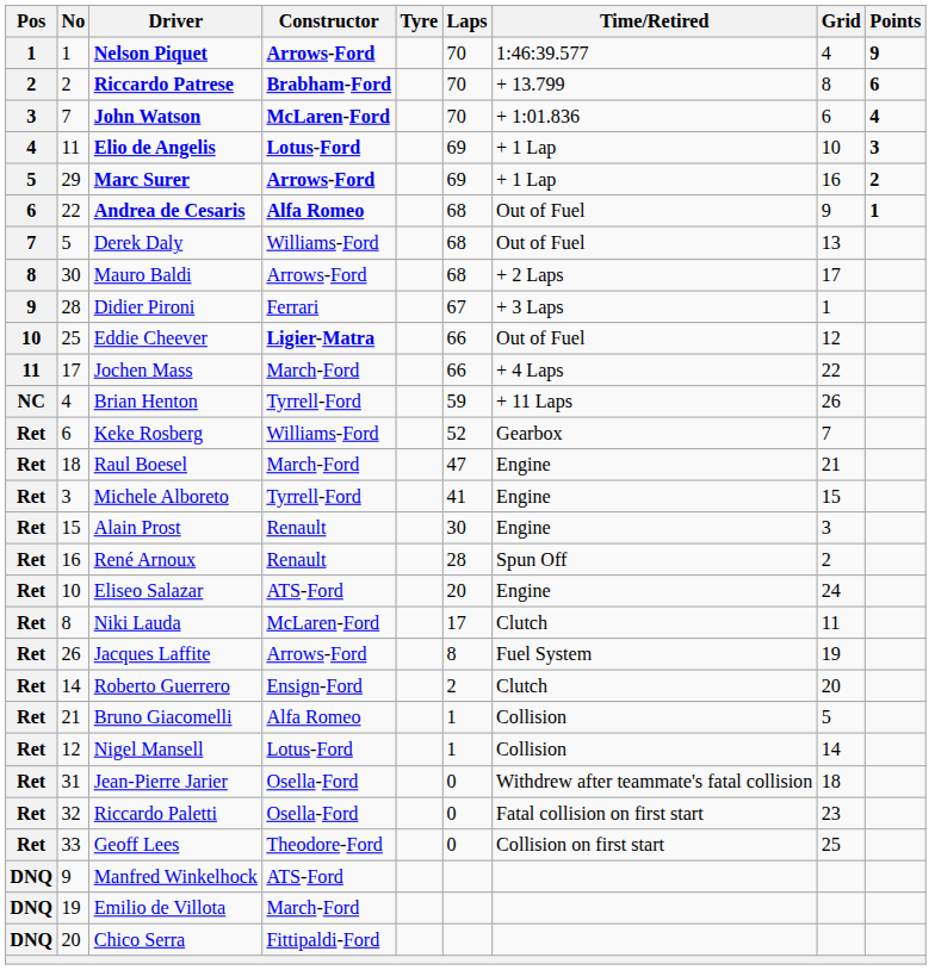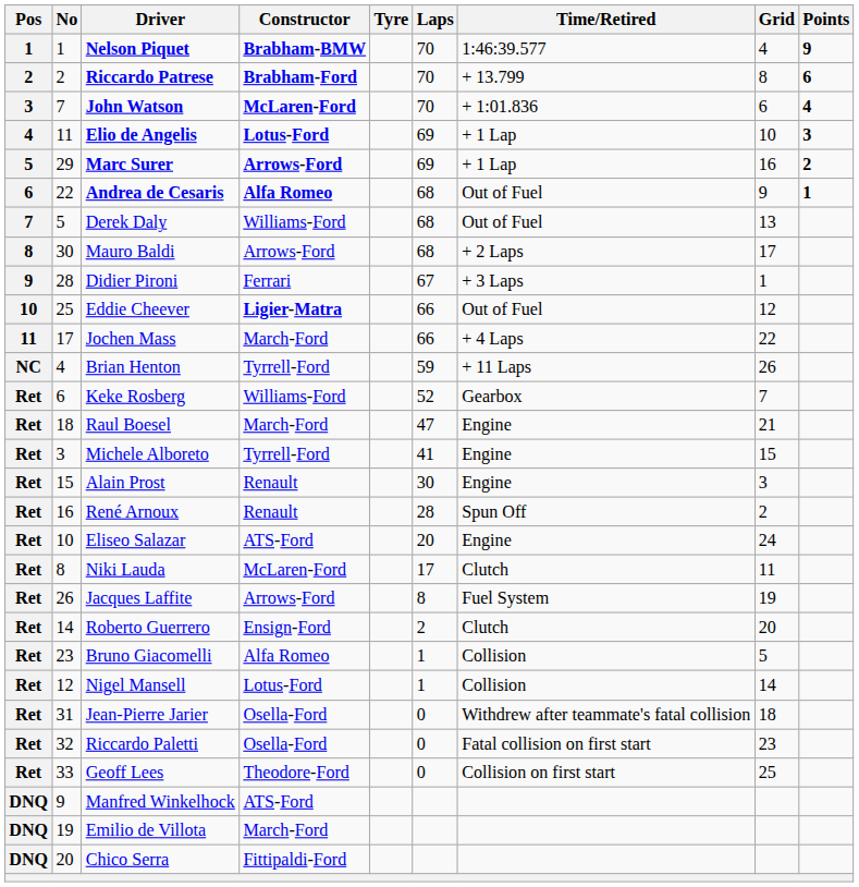Nelson Piquet | Constructor: Arrows-Ford -> Brabham-BMW
Bruno Giacomelli | No: 21 -> 23
